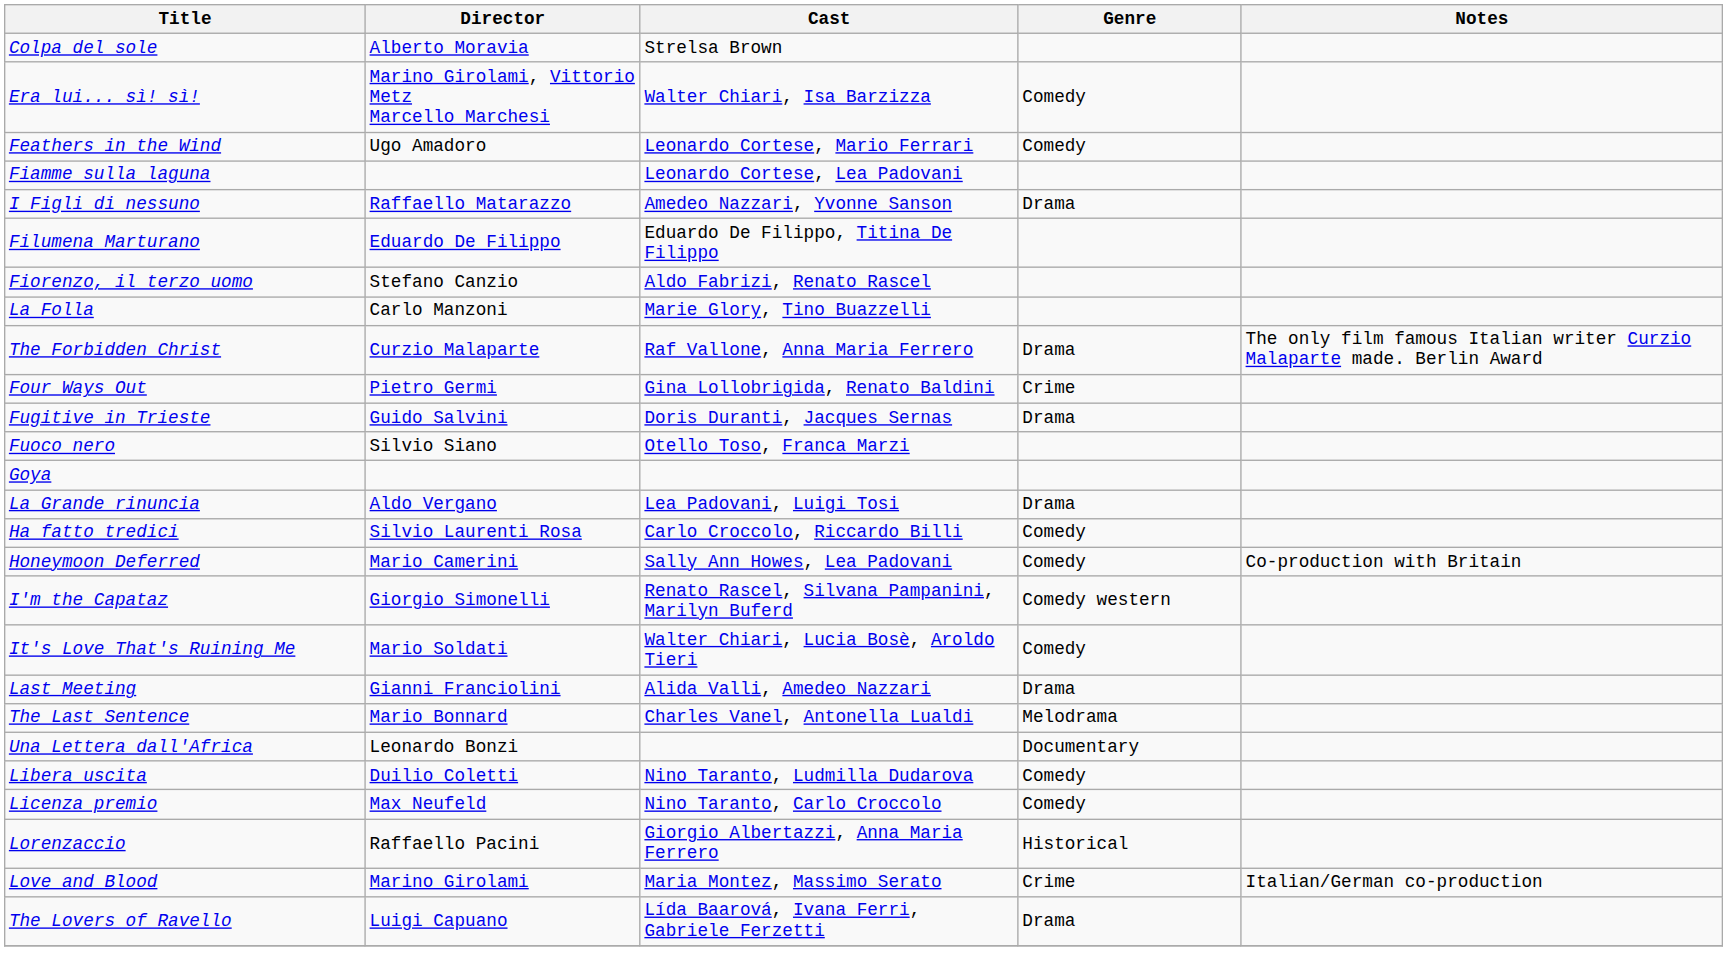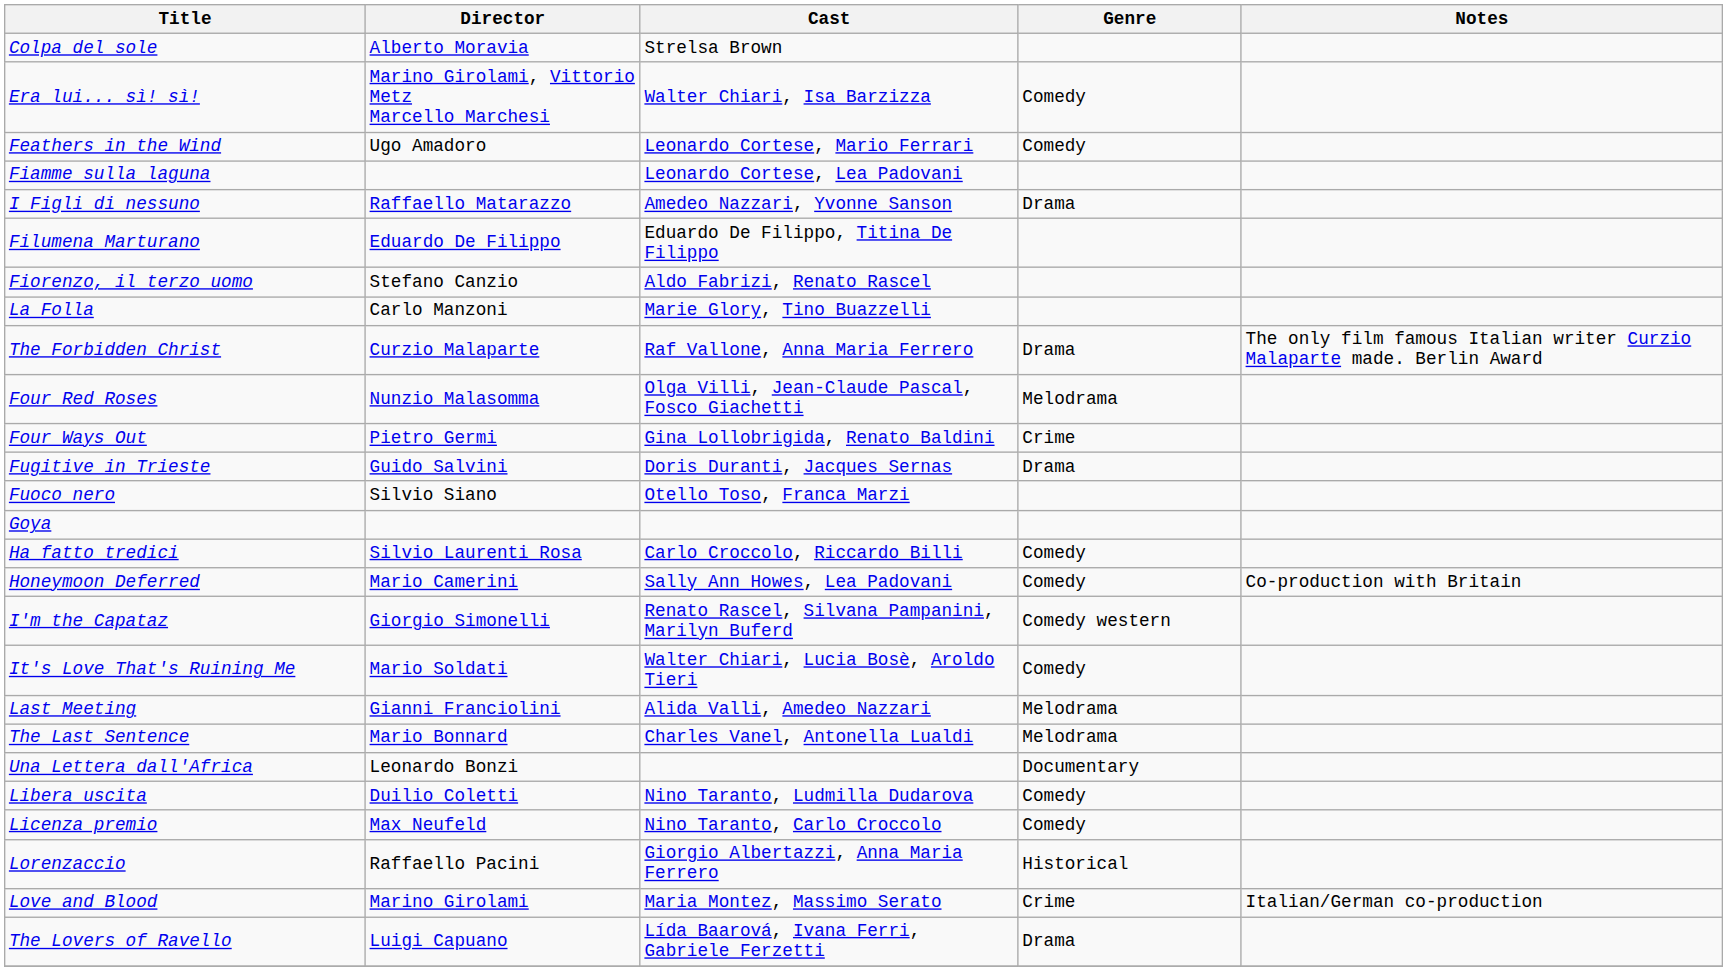+ row: Four Red Roses | Nunzio Malasomma | Olga Villi, Jean-Claude Pascal, Fosco Giachetti | Melodrama
- row: La Grande rinuncia | Aldo Vergano | Lea Padovani, Luigi Tosi | Drama
Last Meeting | Genre: Drama -> Melodrama
